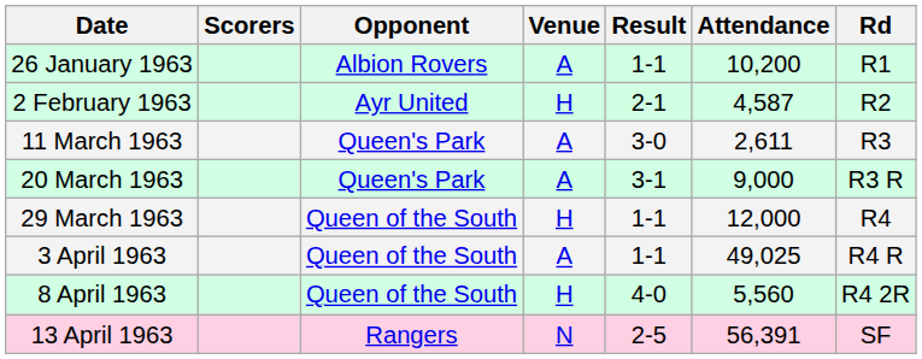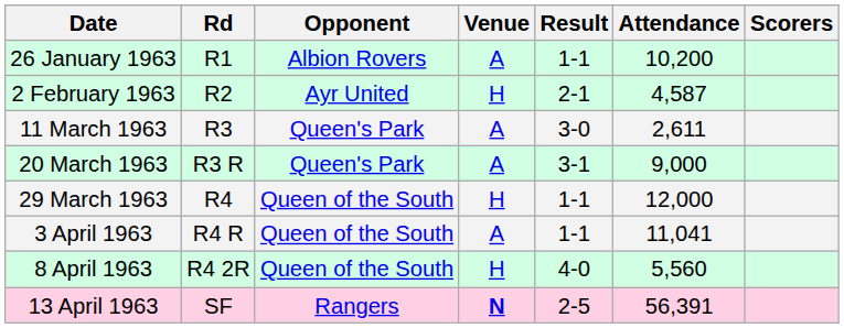columns swapped: Rd <-> Scorers
3 April 1963 | Attendance: 49,025 -> 11,041
13 April 1963 | Venue: normal -> bold
